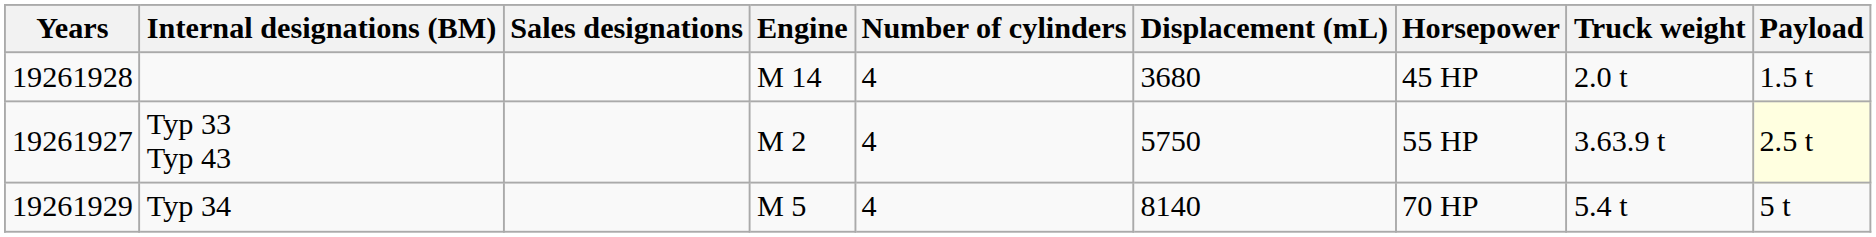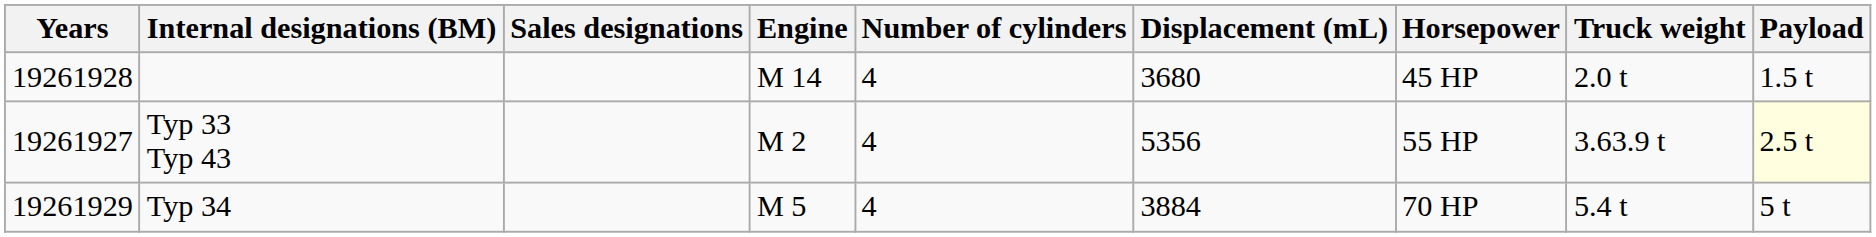Typ 33 Typ 43 | Displacement (mL): 5750 -> 5356
Typ 34 | Displacement (mL): 8140 -> 3884
